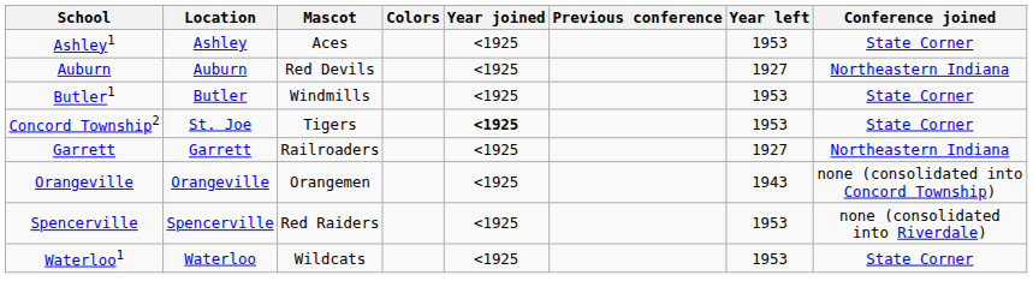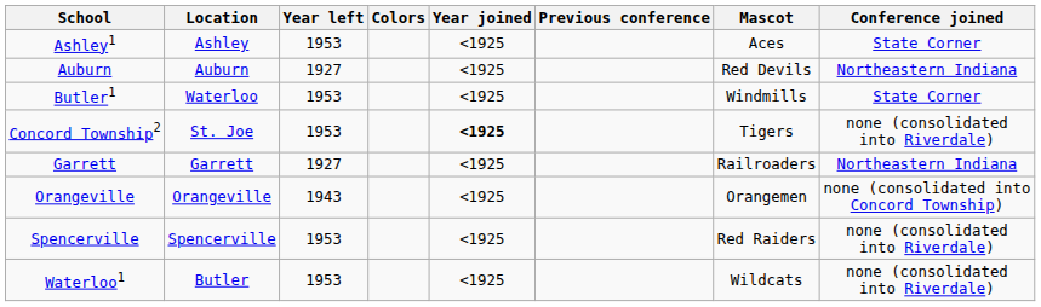columns swapped: Mascot <-> Year left
Butler1 | Location: Butler -> Waterloo
Concord Township2 | Conference joined: State Corner -> none (consolidated into Riverdale)
Waterloo1 | Location: Waterloo -> Butler
Waterloo1 | Conference joined: State Corner -> none (consolidated into Riverdale)
